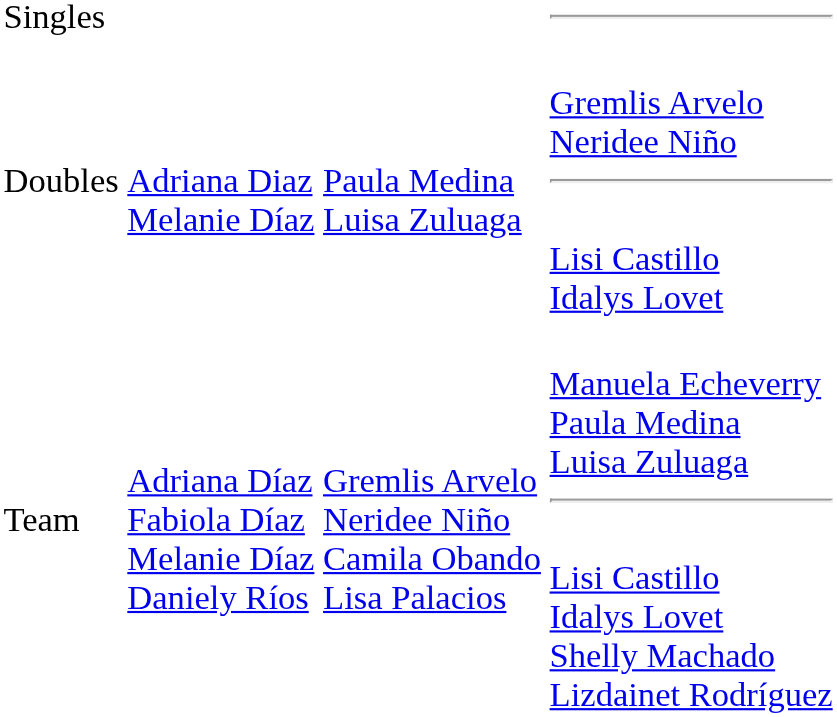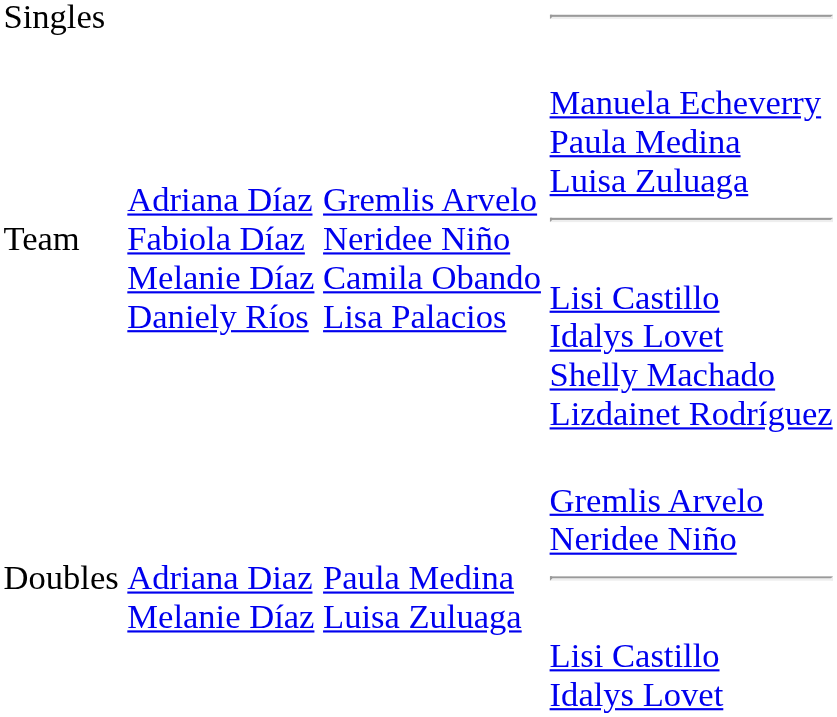rows swapped: Doubles <-> Team
